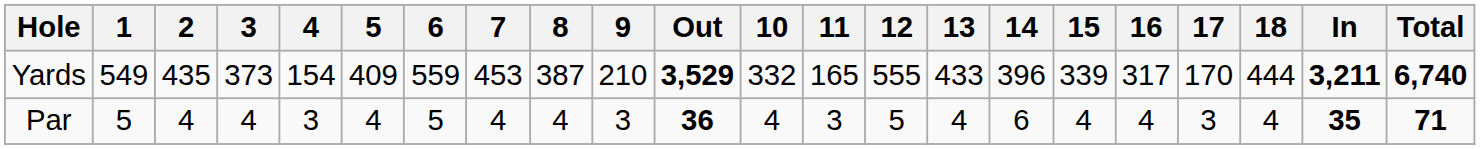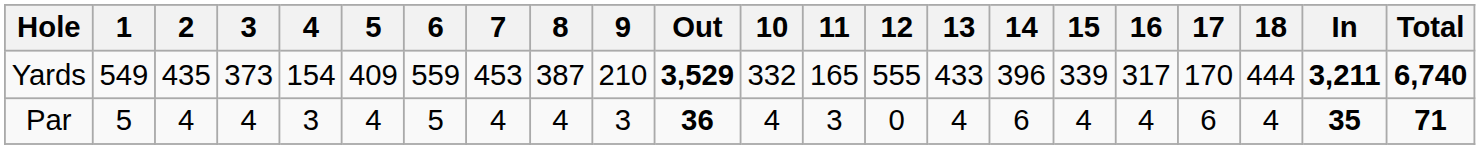Par | 12: 5 -> 0
Par | 17: 3 -> 6
